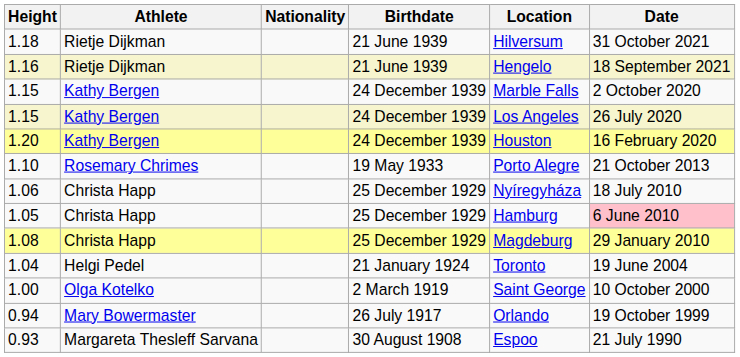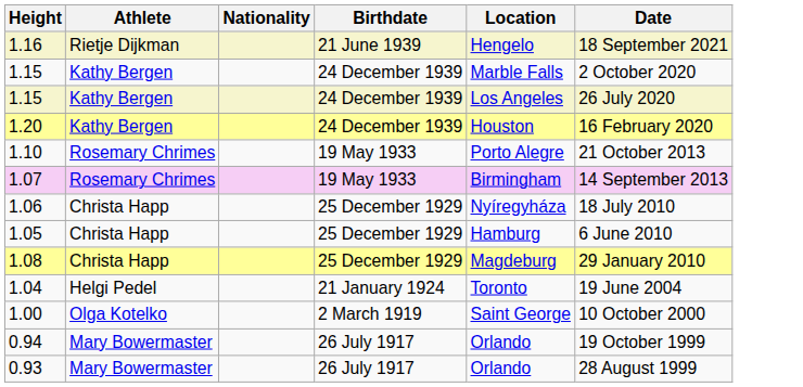- row: 1.18 | Rietje Dijkman | 21 June 1939 | Hilversum | 31 October 2021
+ row: 1.07 | Rosemary Chrimes | 19 May 1933 | Birmingham | 14 September 2013
1.05 | Date: pink background -> no background
+ row: 0.93 | Mary Bowermaster | 26 July 1917 | Orlando | 28 August 1999
- row: 0.93 | Margareta Thesleff Sarvana | 30 August 1908 | Espoo | 21 July 1990
